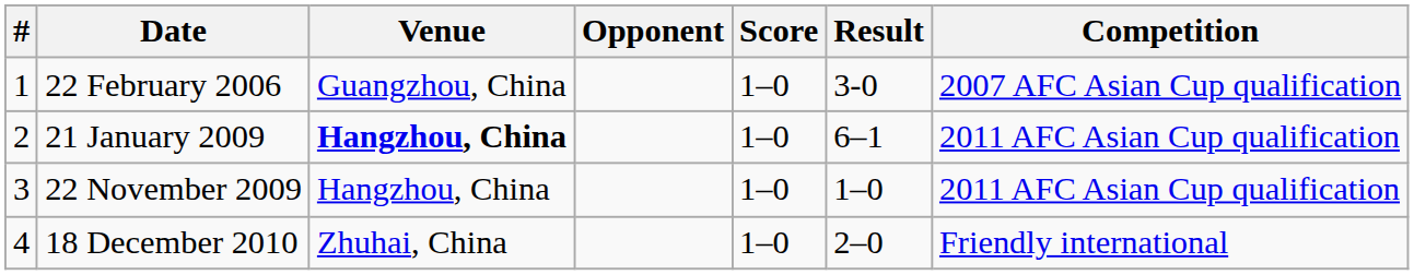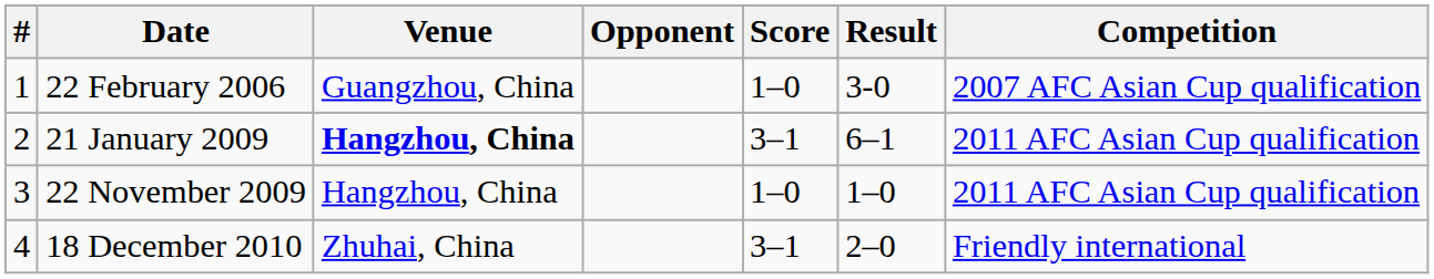21 January 2009 | Score: 1–0 -> 3–1
18 December 2010 | Score: 1–0 -> 3–1
